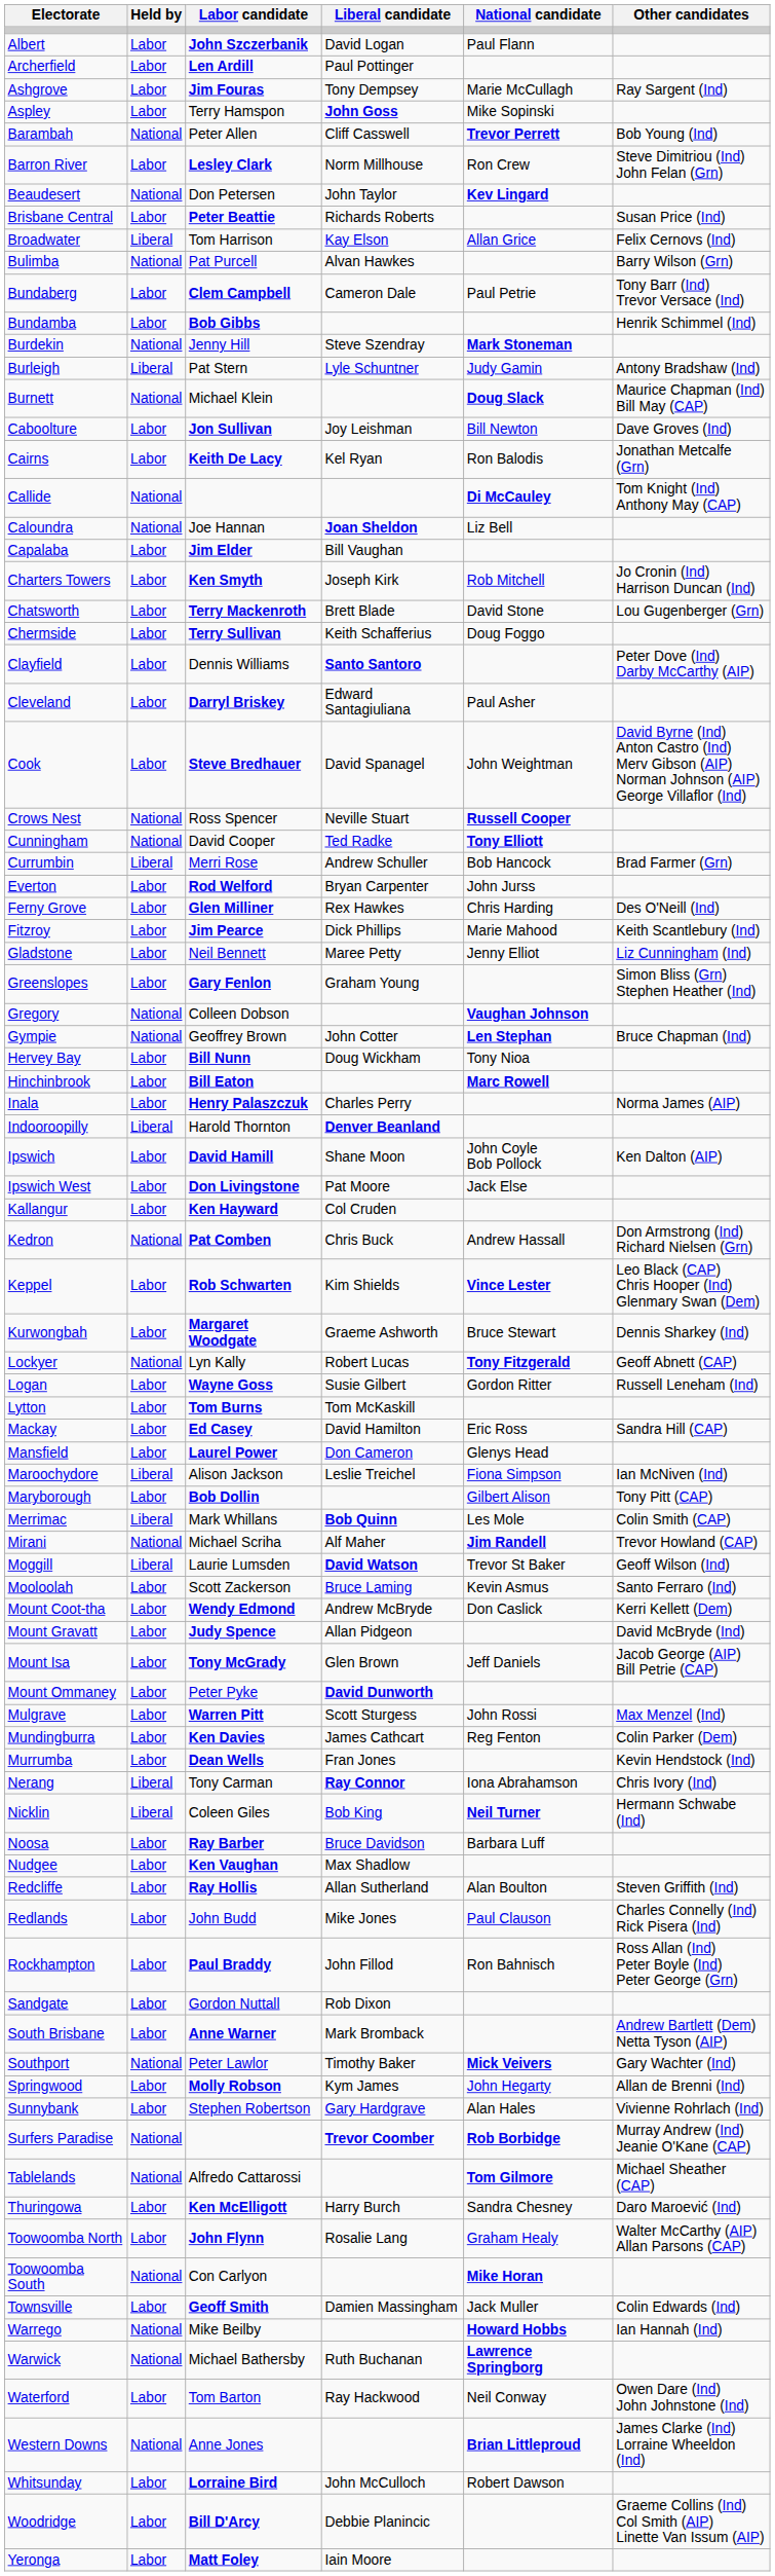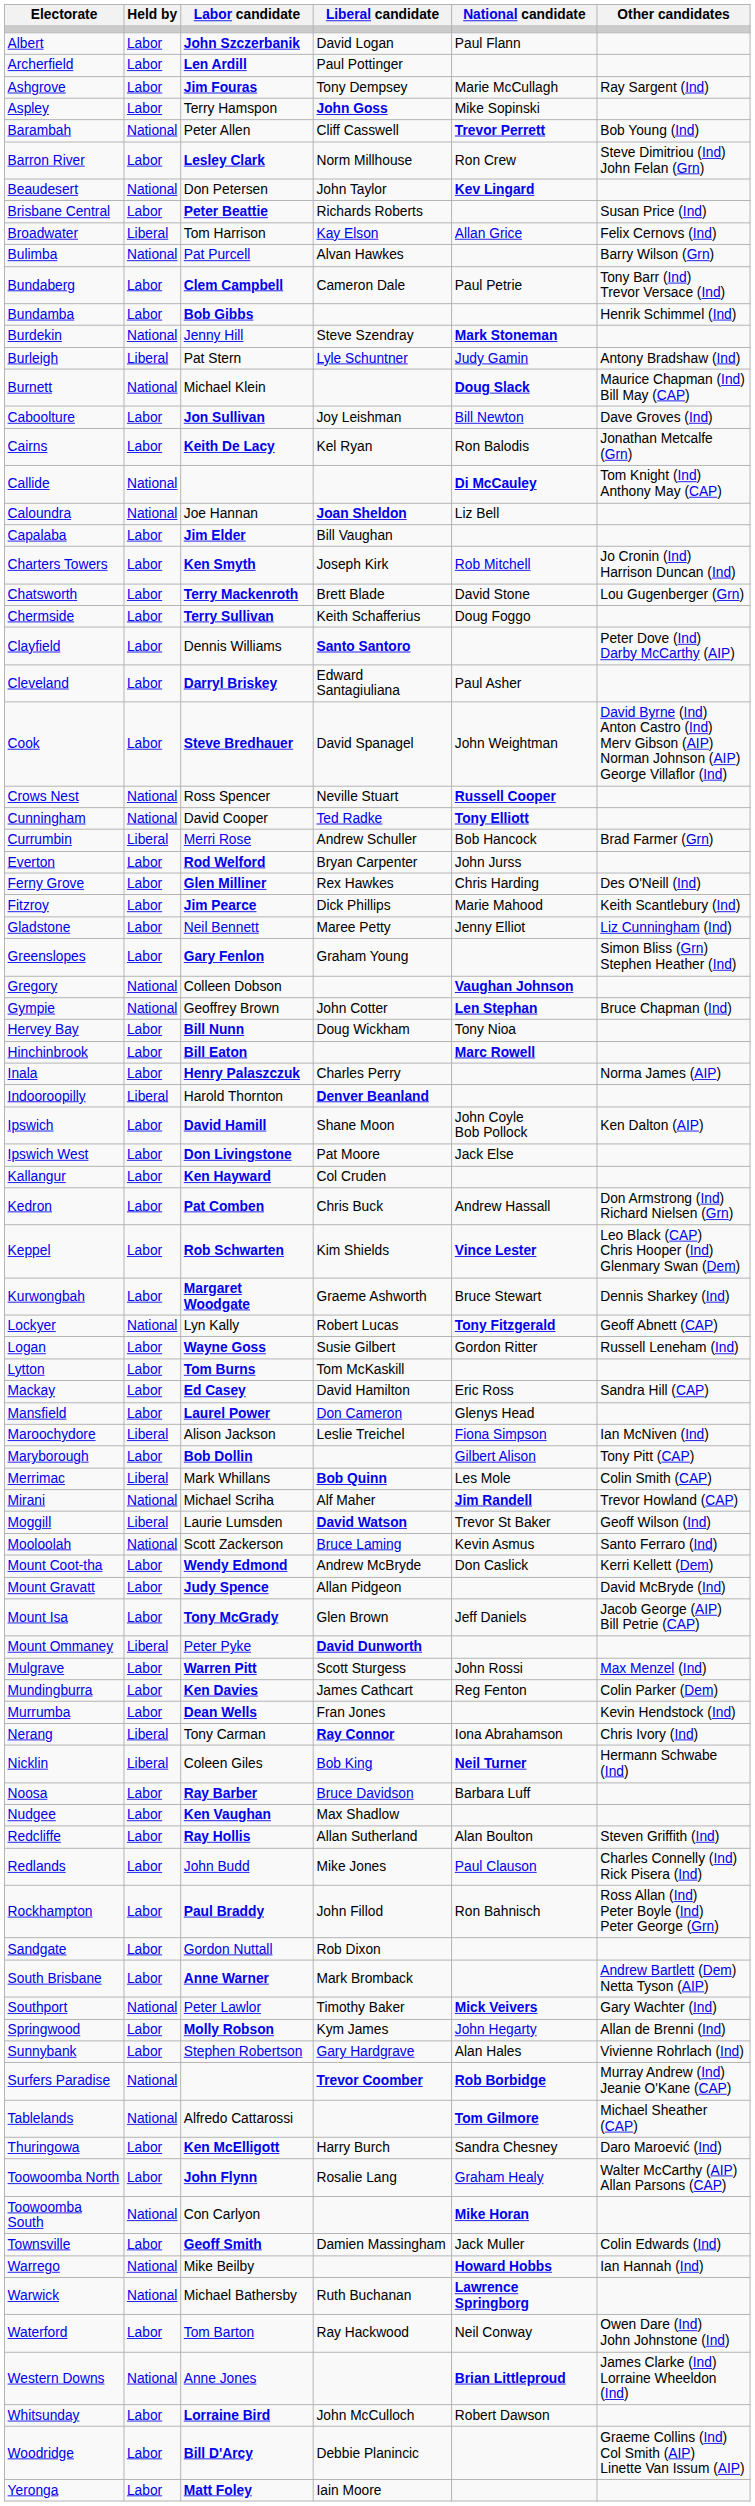Kedron | Held by: National -> Labor
Mooloolah | Held by: Labor -> National
Mount Ommaney | Held by: Labor -> Liberal
